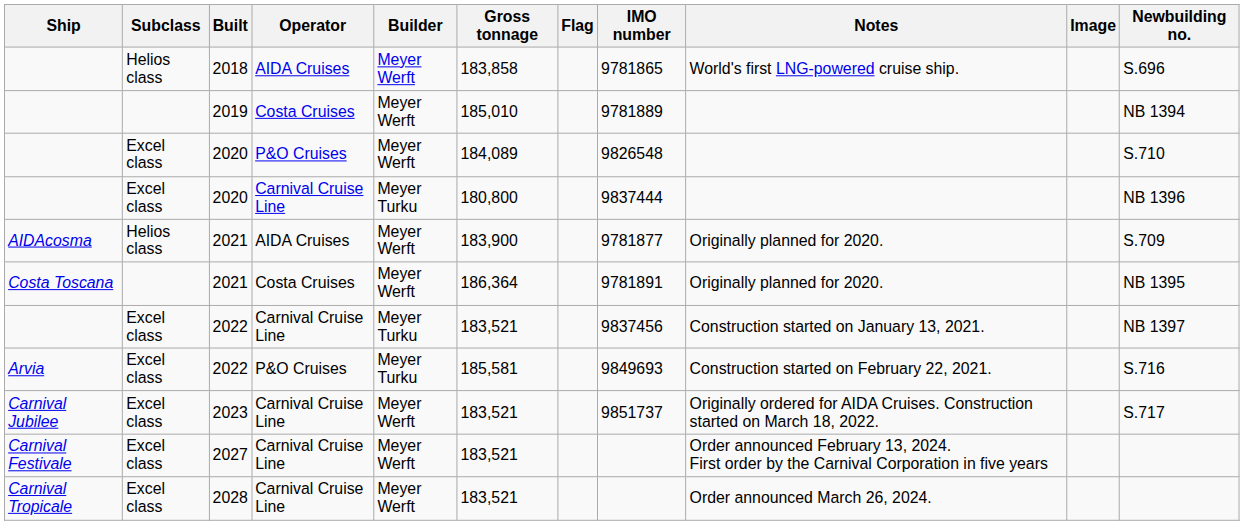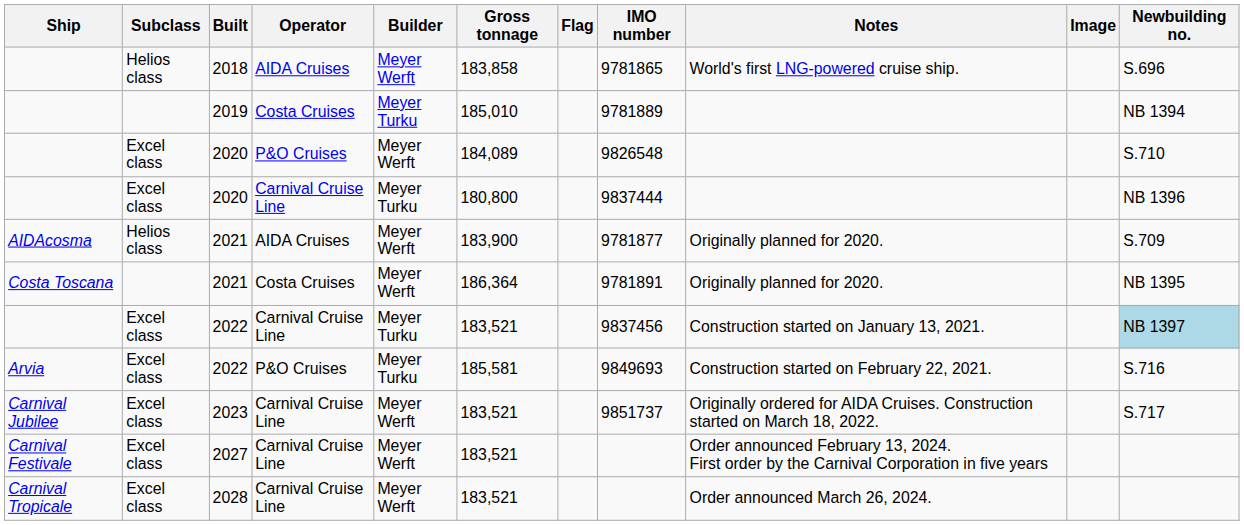2019 | Builder: Meyer Werft -> Meyer Turku
2022 / Carnival Cruise Line | Newbuilding no.: no background -> lightblue background
